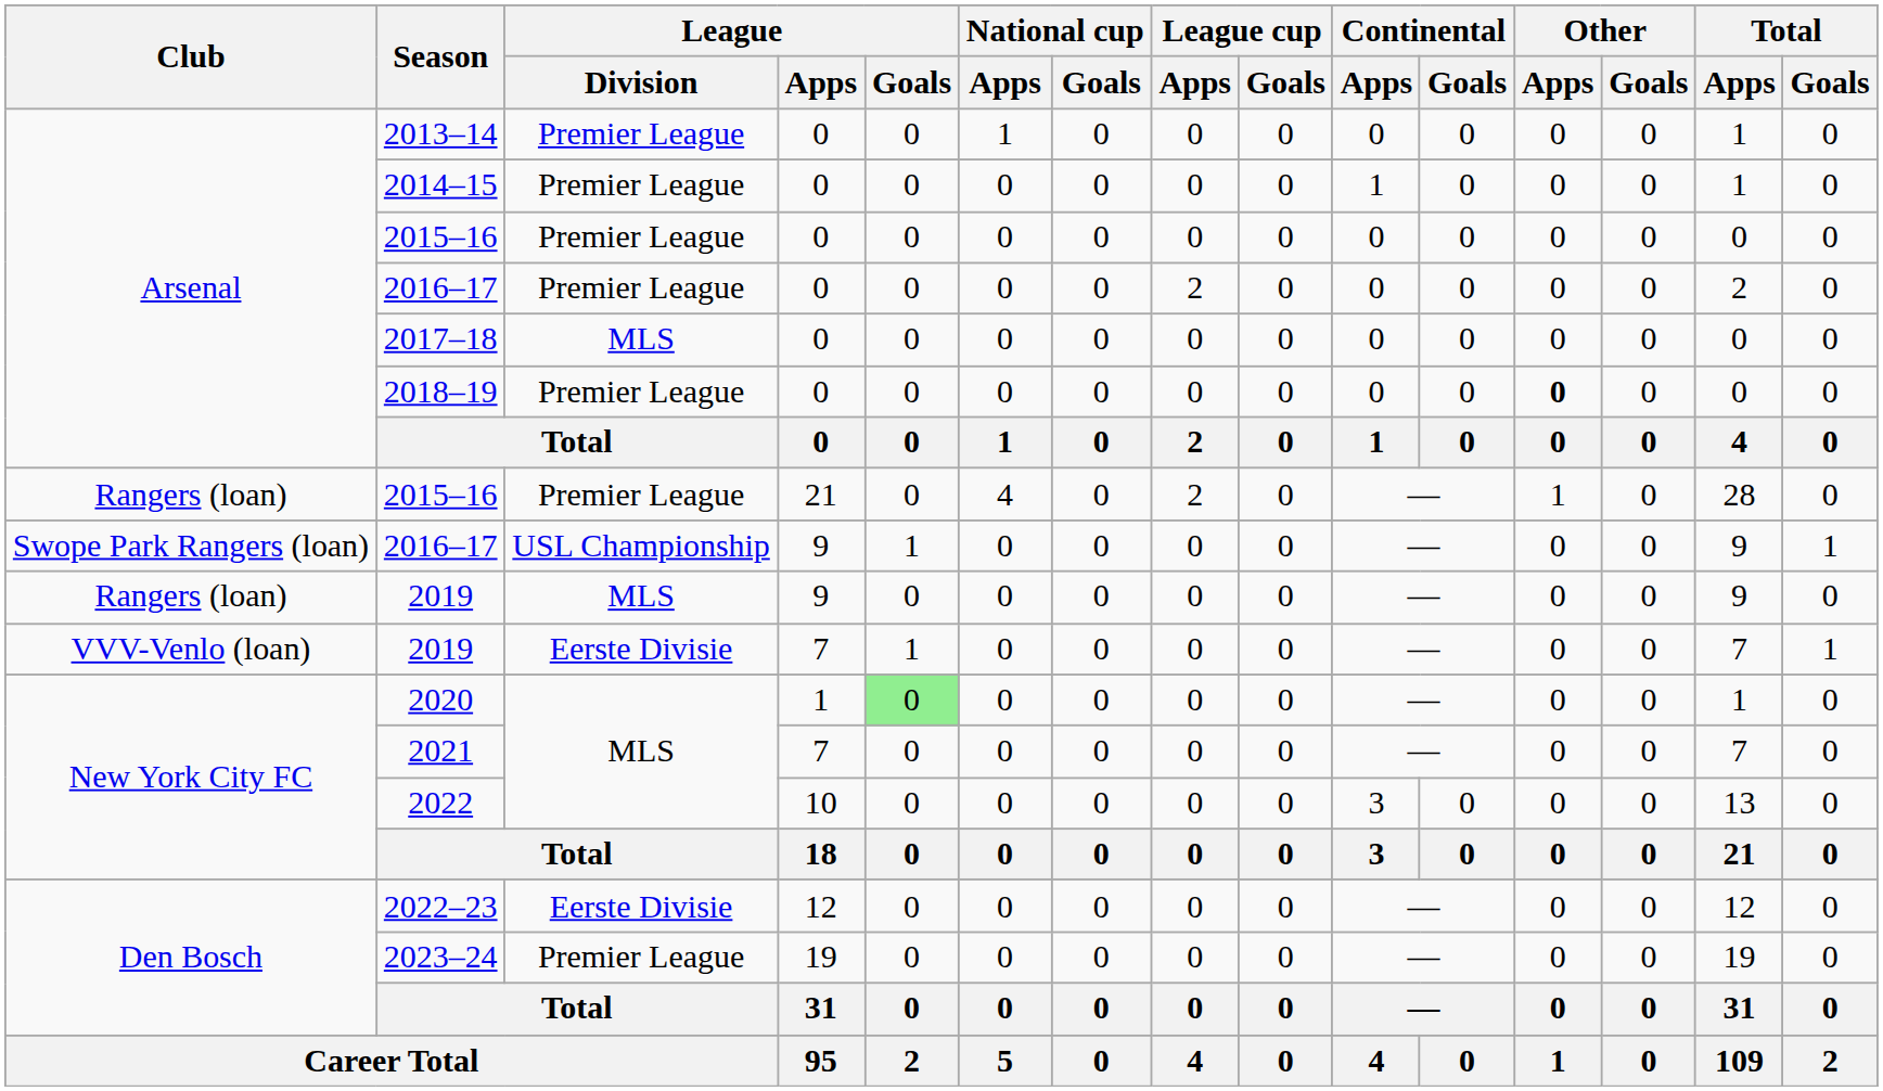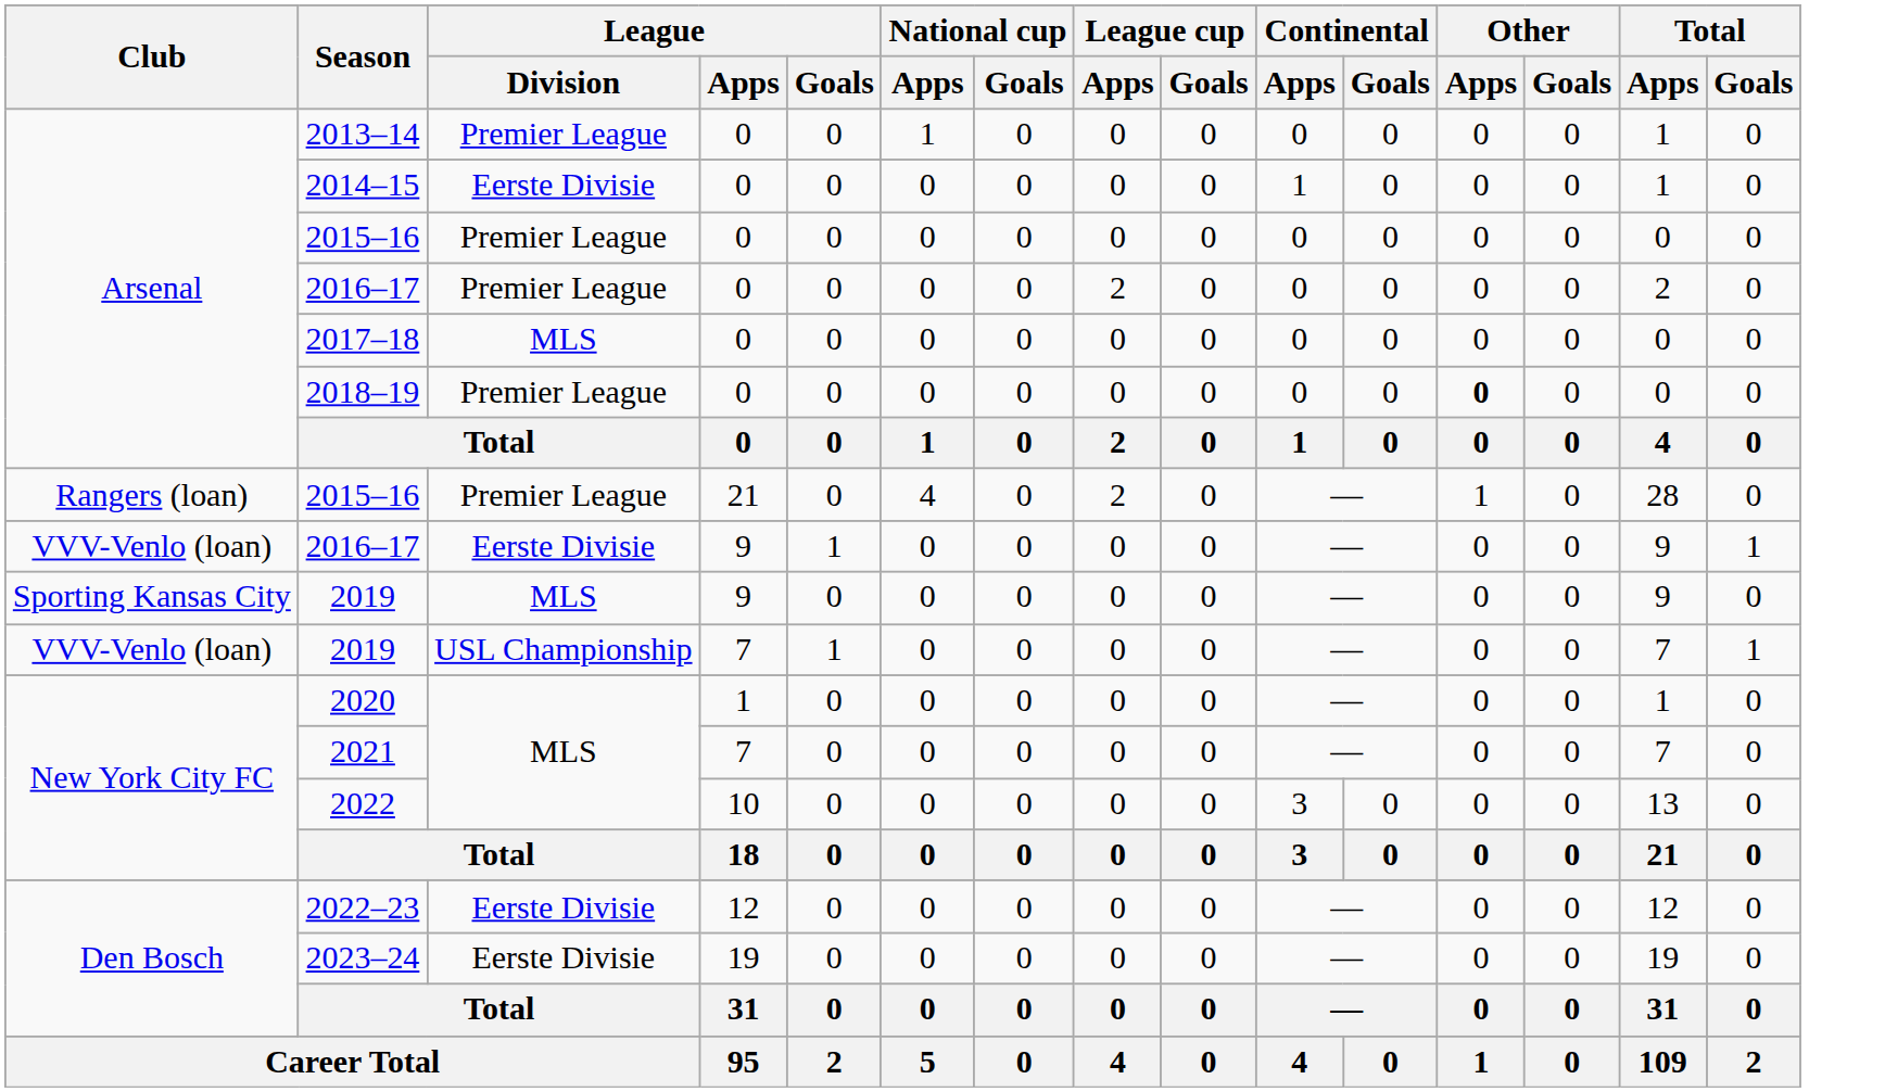2014–15 | League / Division: Premier League -> Eerste Divisie
2016–17 / 9 | Club: Swope Park Rangers (loan) -> VVV-Venlo (loan)
2016–17 / 9 | League / Division: USL Championship -> Eerste Divisie
2019 / 9 | Club: Rangers (loan) -> Sporting Kansas City
2019 / 7 | League / Division: Eerste Divisie -> USL Championship
2020 | League / Goals: lightgreen background -> no background
2023–24 | League / Division: Premier League -> Eerste Divisie
